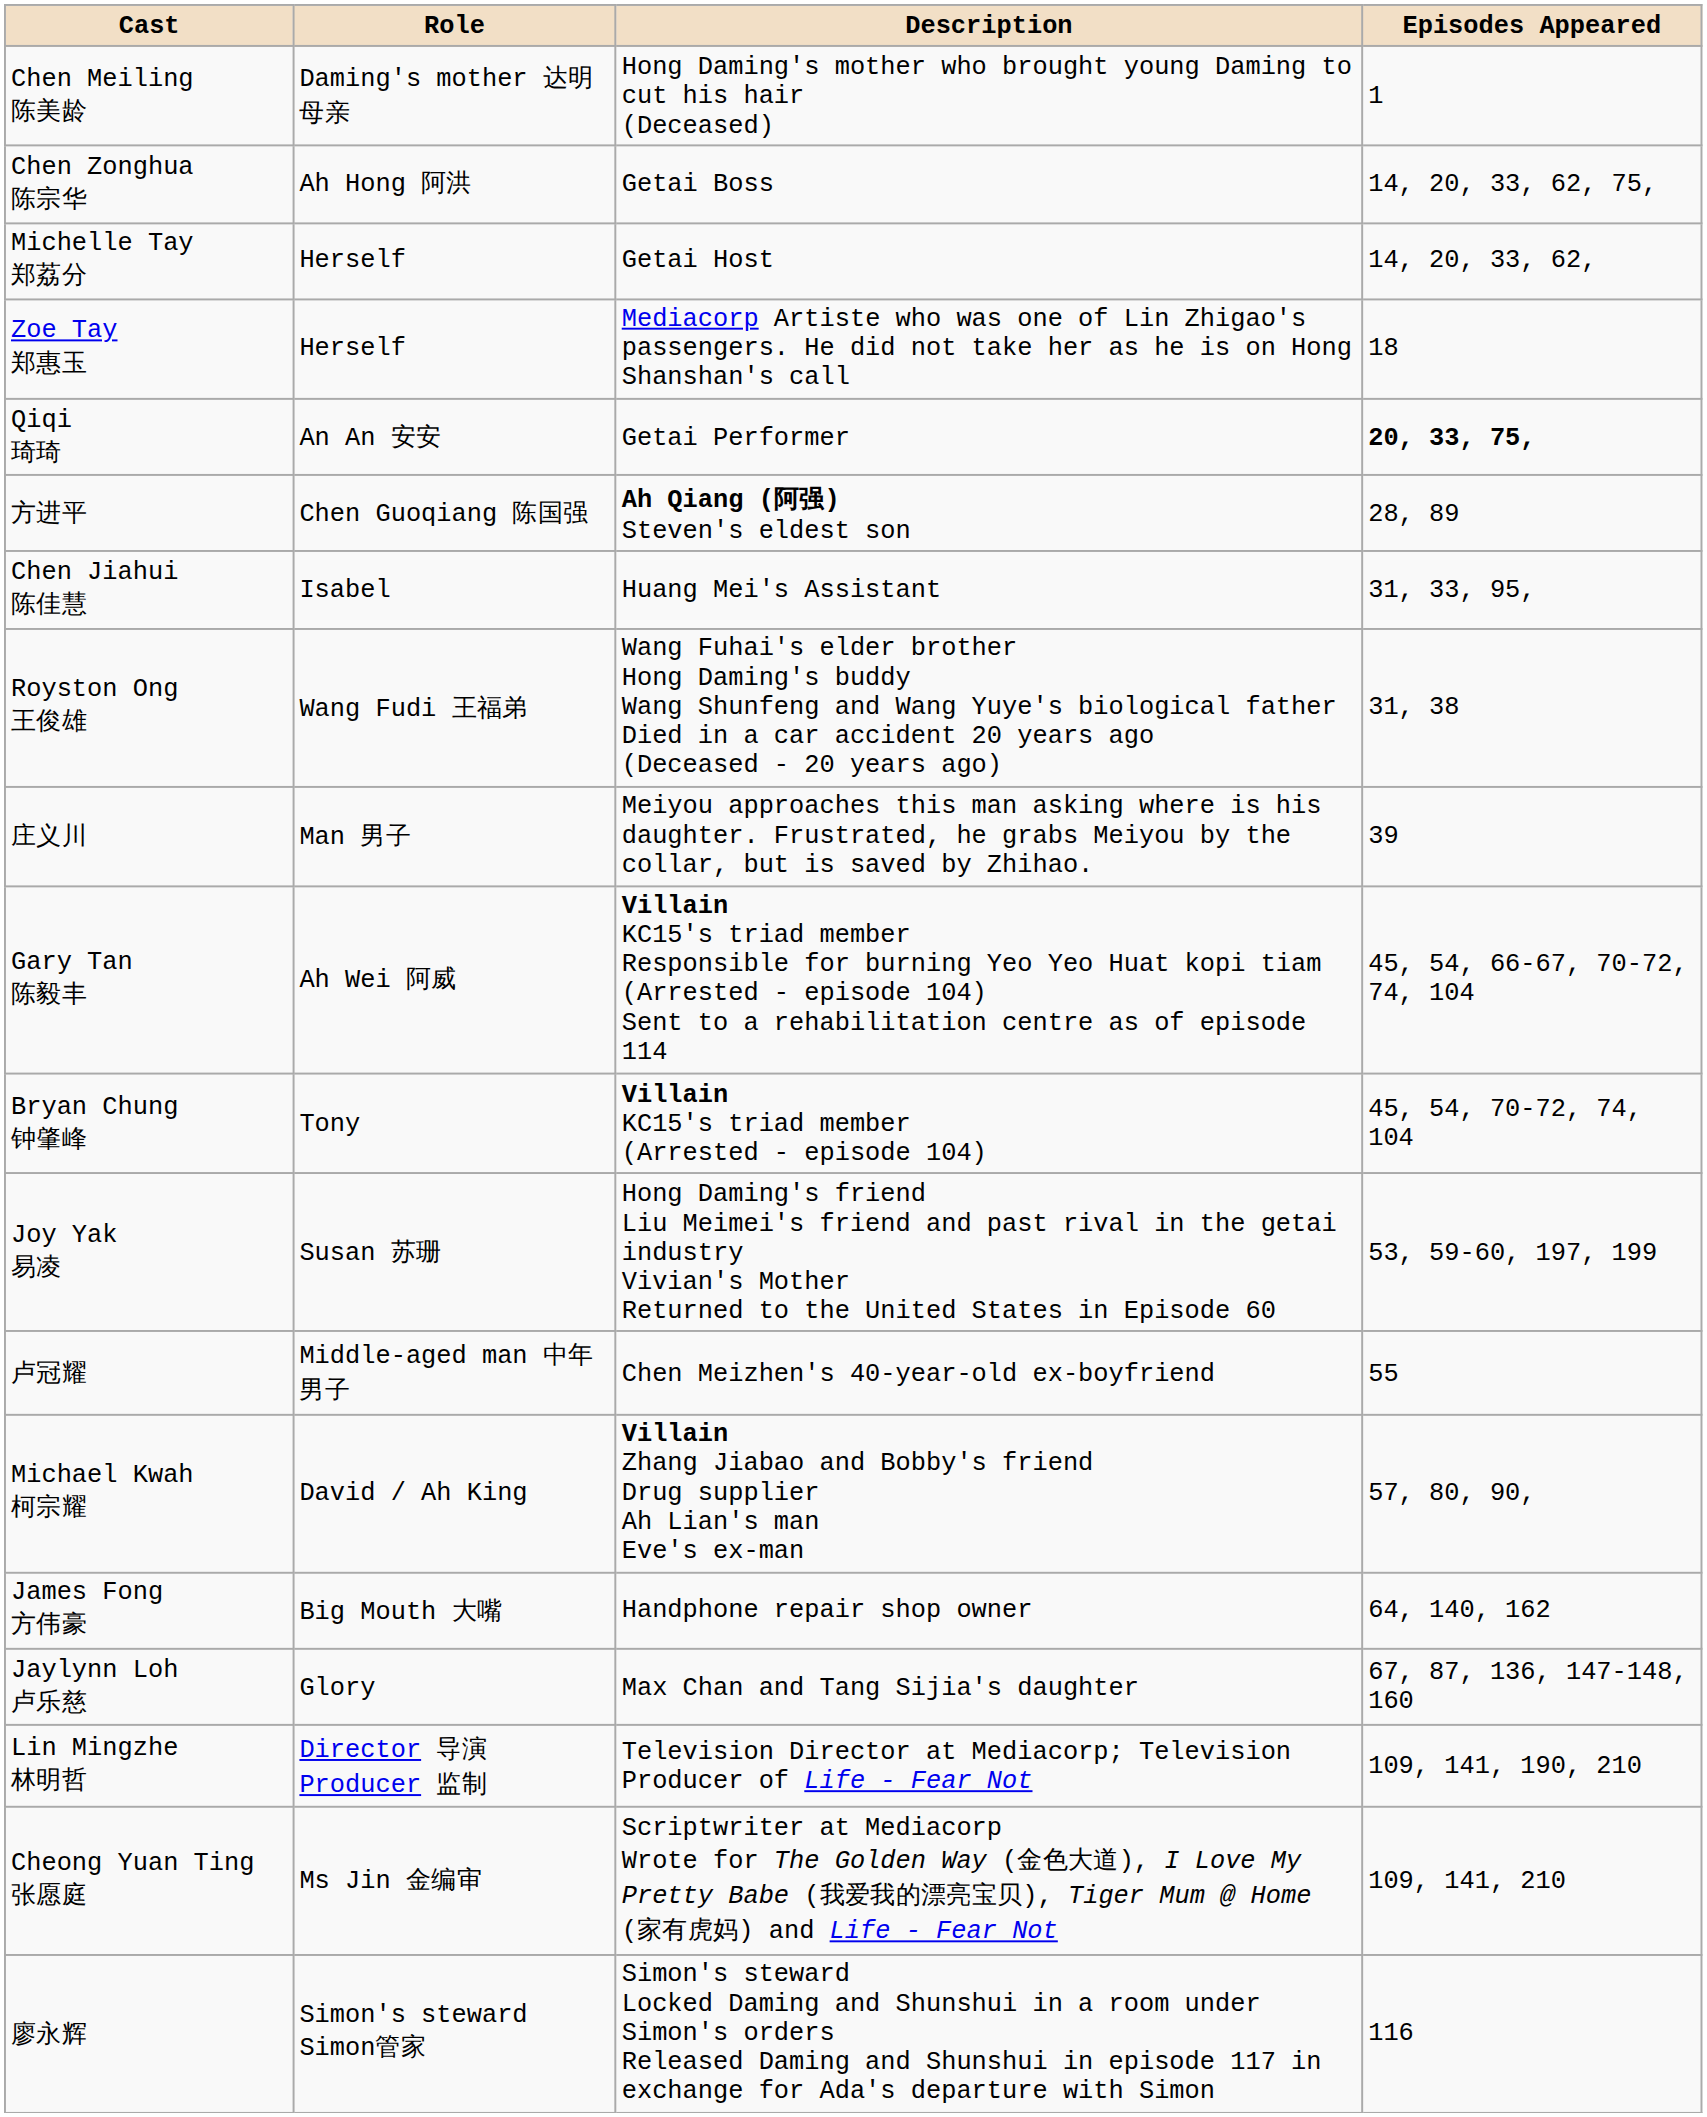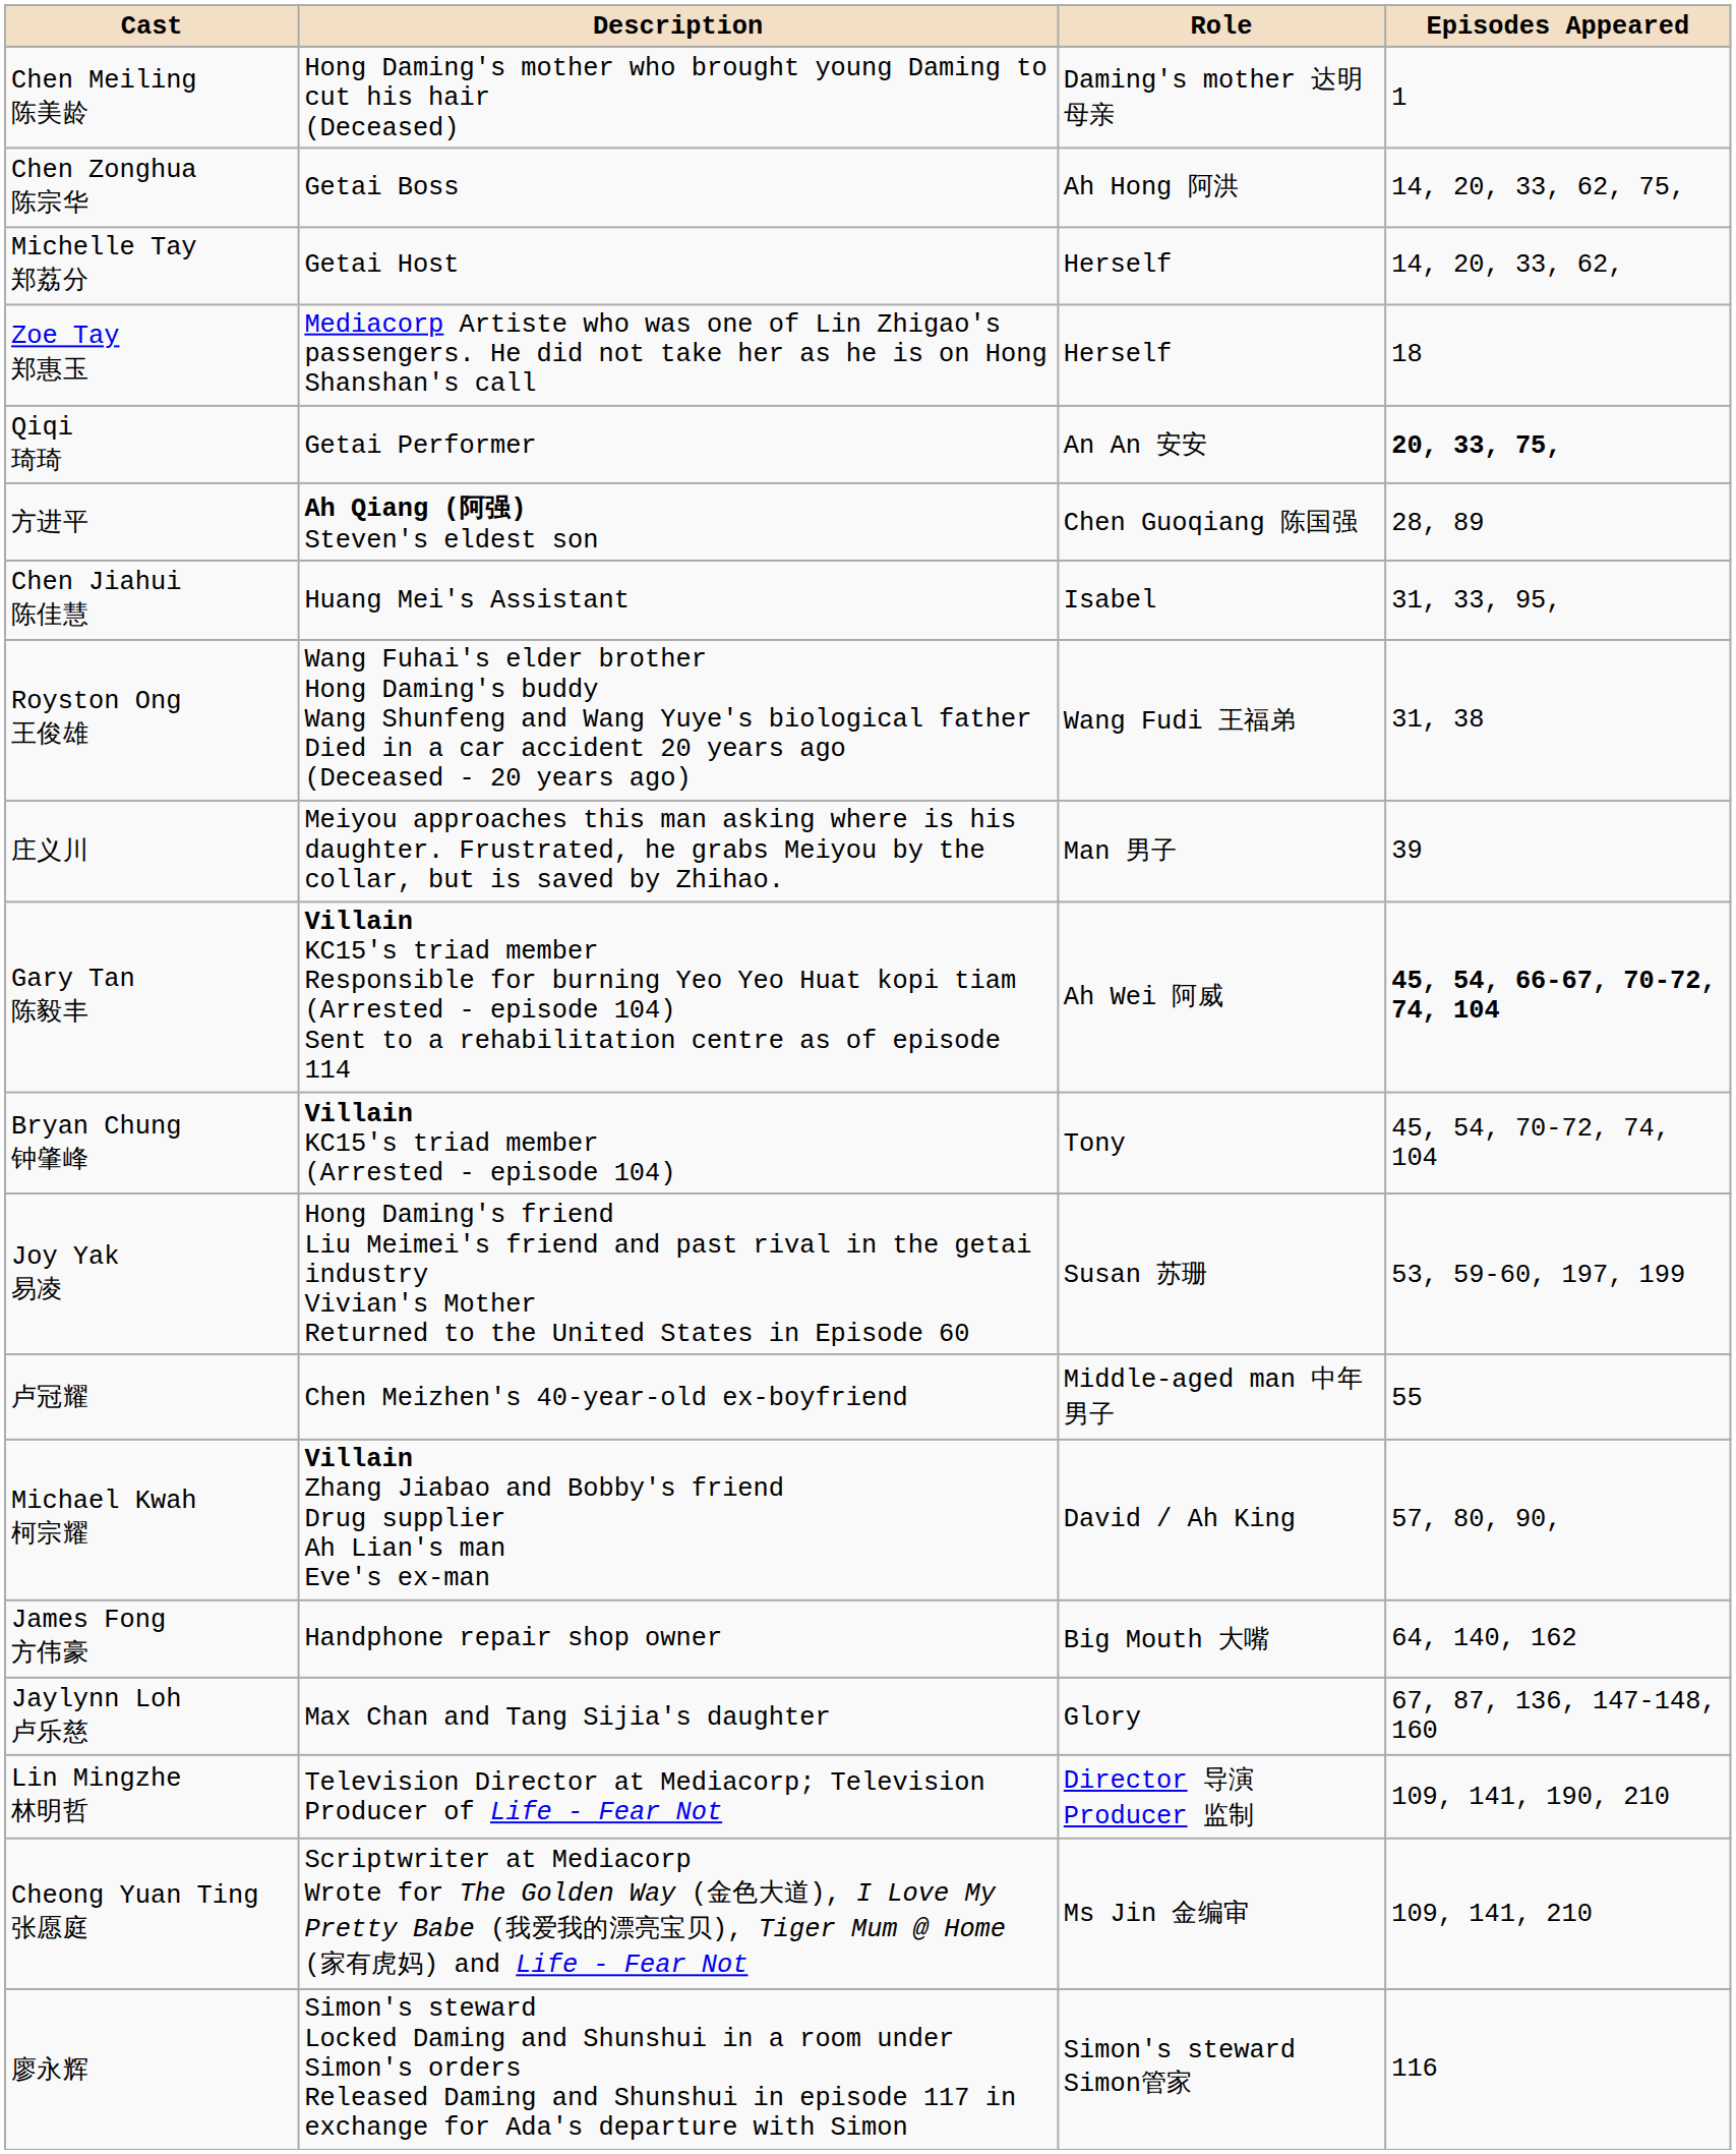columns swapped: Role <-> Description
Gary Tan 陈毅丰 | Episodes Appeared: normal -> bold
